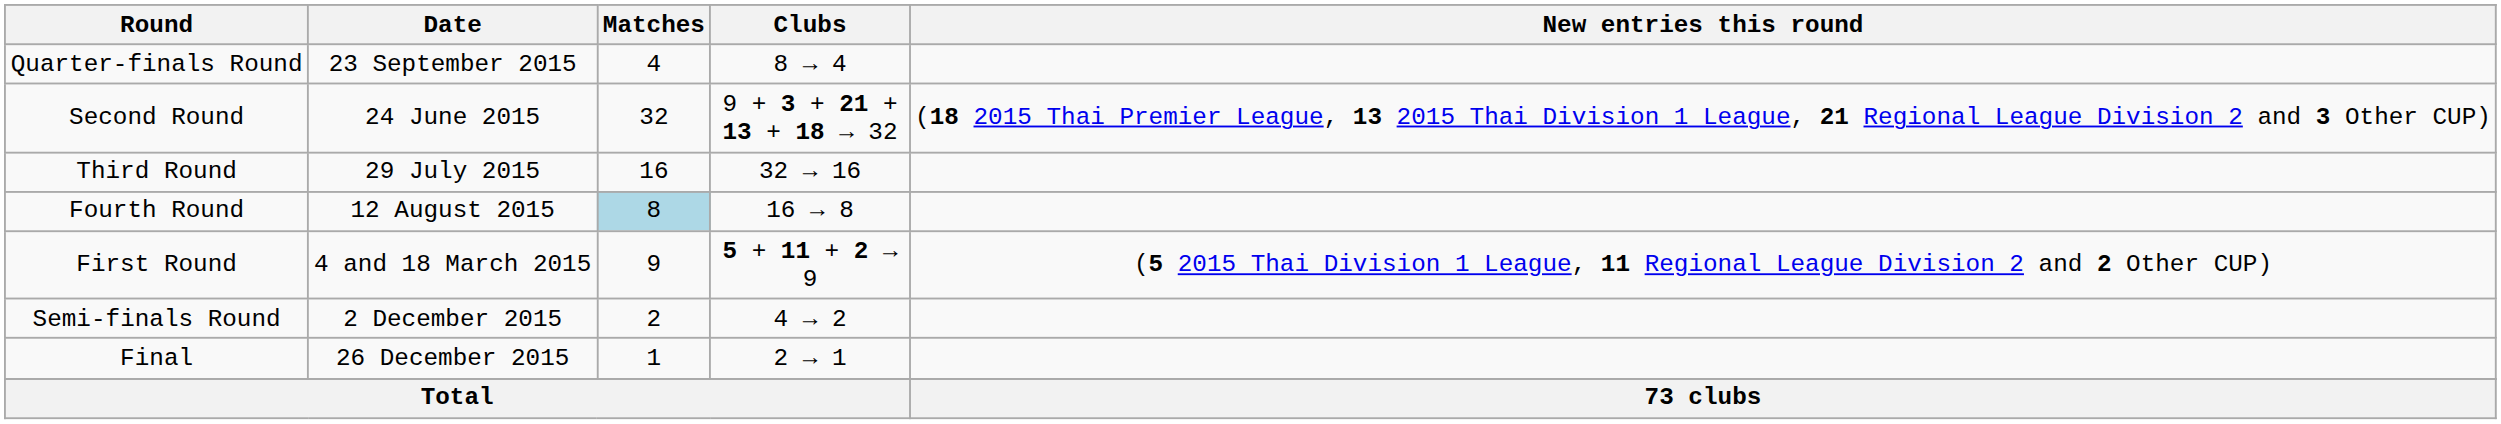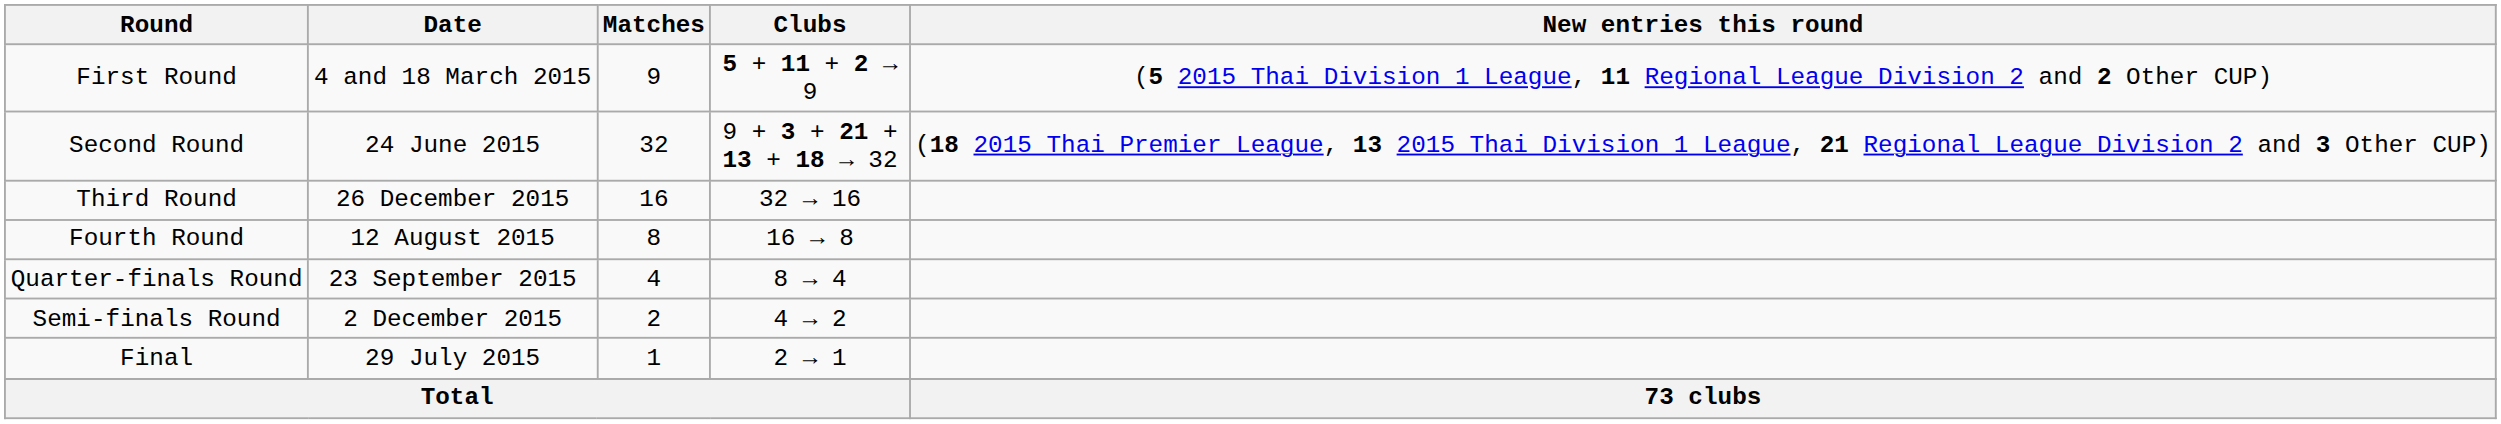rows swapped: First Round <-> Quarter-finals Round
Third Round | Date: 29 July 2015 -> 26 December 2015
Fourth Round | Matches: lightblue background -> no background
Final | Date: 26 December 2015 -> 29 July 2015
